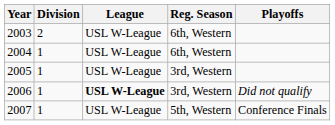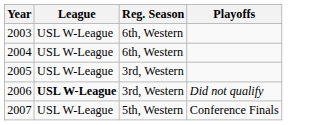- column: Division | 2 | 1 | 1 | 1 | 1
